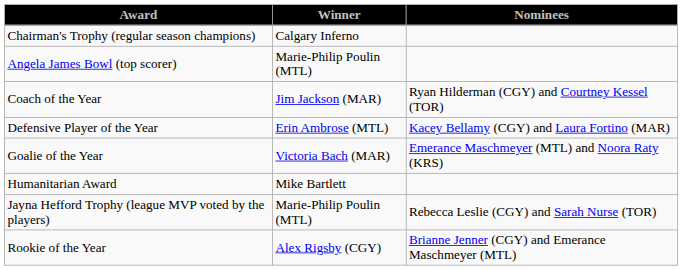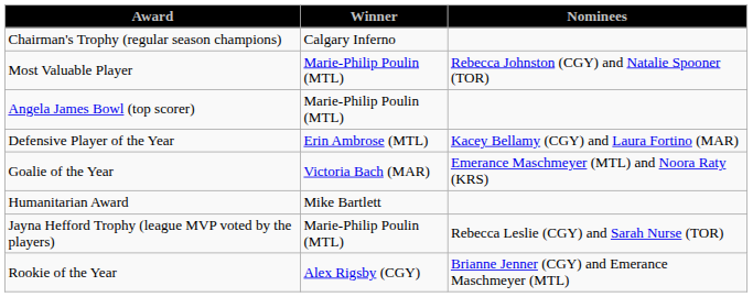+ row: Most Valuable Player | Marie-Philip Poulin (MTL) | Rebecca Johnston (CGY) and Natalie Spooner (TOR)
- row: Coach of the Year | Jim Jackson (MAR) | Ryan Hilderman (CGY) and Courtney Kessel (TOR)
